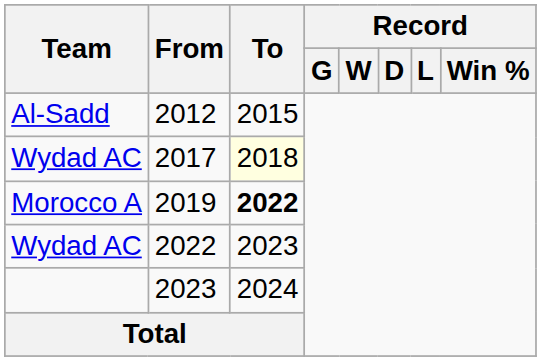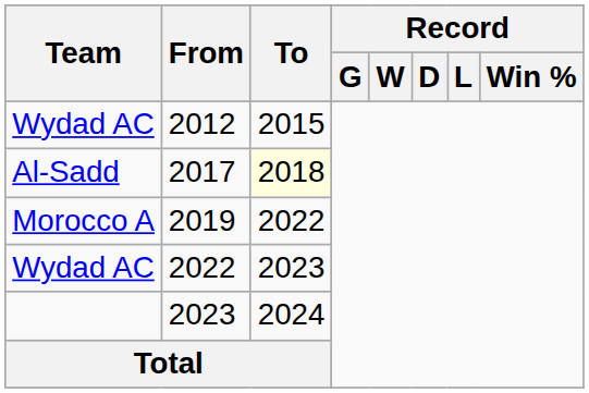2012 | Team: Al-Sadd -> Wydad AC
2017 | Team: Wydad AC -> Al-Sadd
2019 | To: bold -> normal
